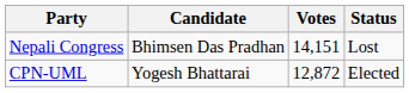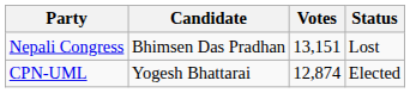Nepali Congress | Votes: 14,151 -> 13,151
CPN-UML | Votes: 12,872 -> 12,874
